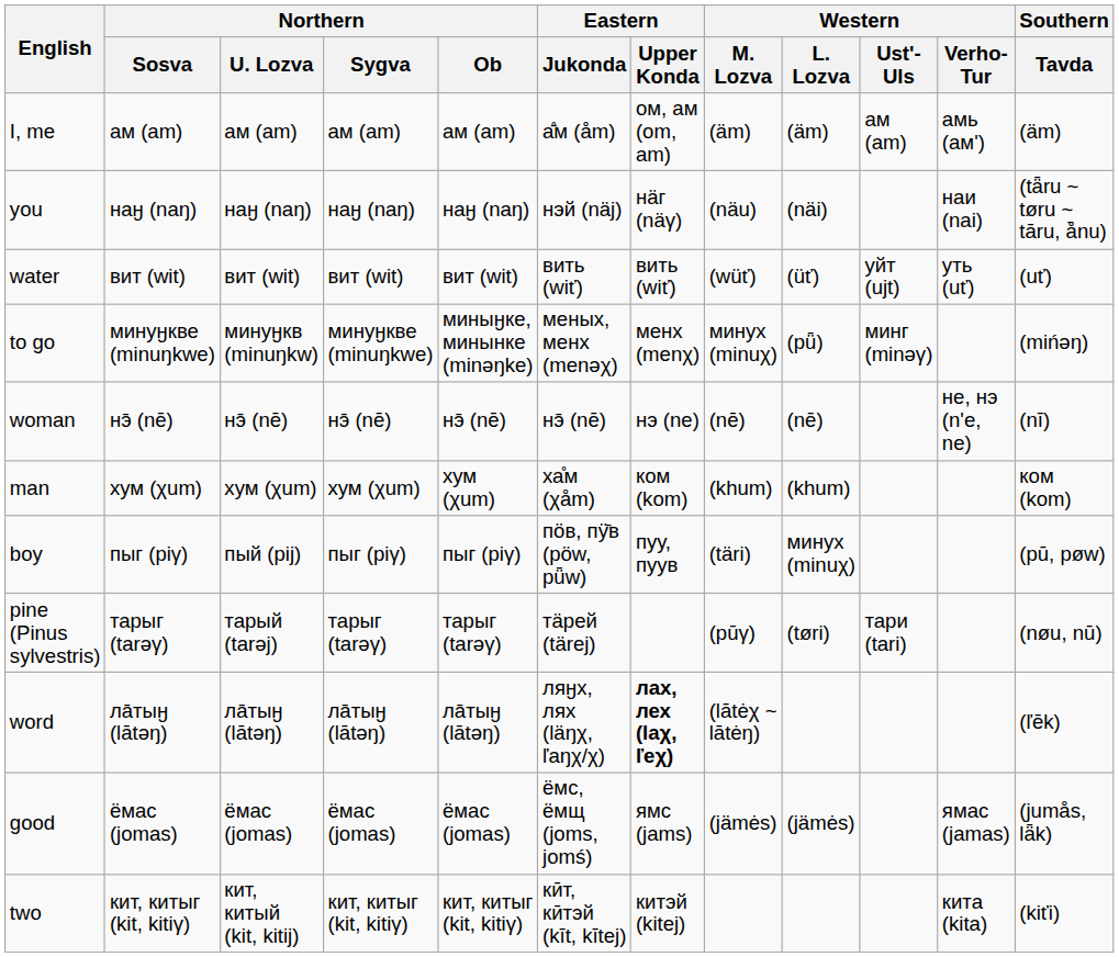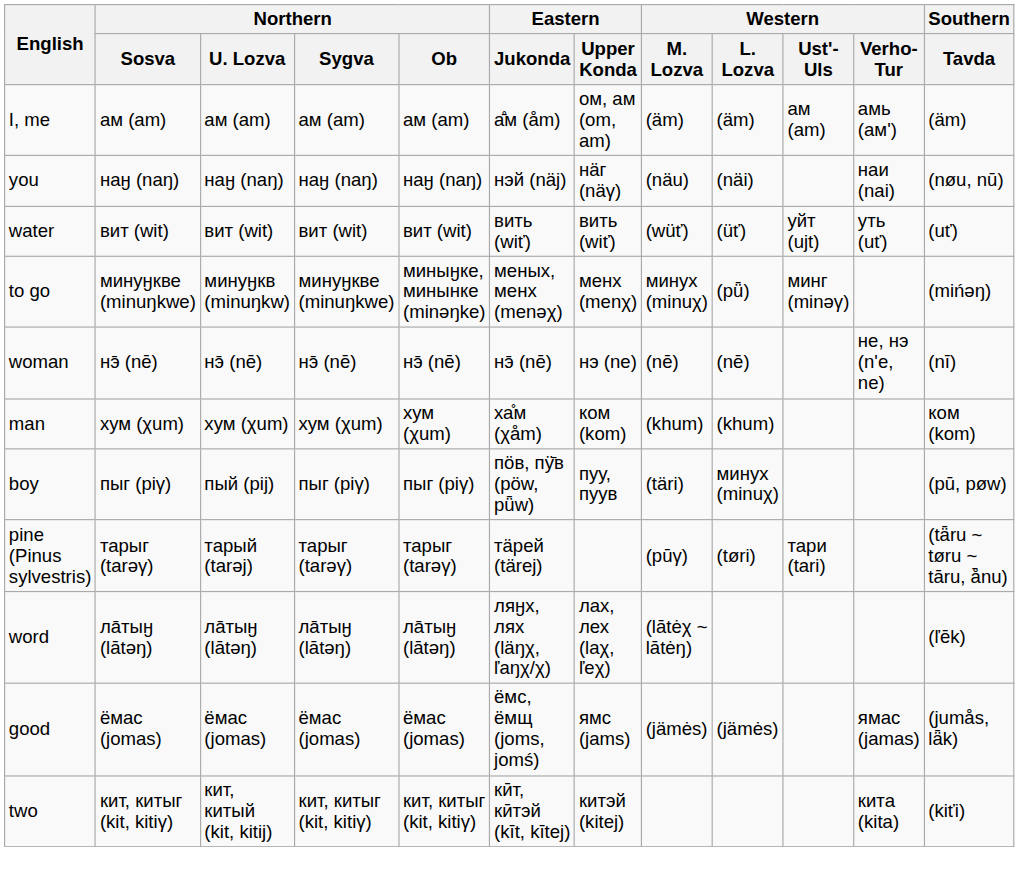you | Southern / Tavda: (tǟru ~ tøru ~ tāru, å̄nu) -> (nøu, nū)
pine (Pinus sylvestris) | Southern / Tavda: (nøu, nū) -> (tǟru ~ tøru ~ tāru, å̄nu)
word | Eastern / Upper Konda: bold -> normal
